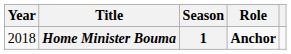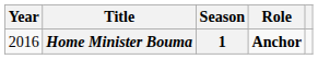Home Minister Bouma | Year: 2018 -> 2016
